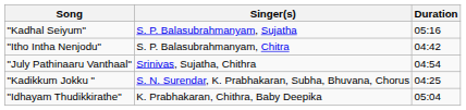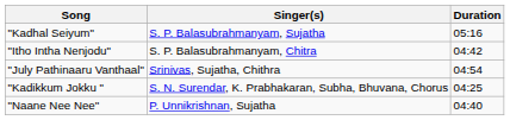- row: "Idhayam Thudikkirathe" | K. Prabhakaran, Chithra, Baby Deepika | 05:04
+ row: "Naane Nee Nee" | P. Unnikrishnan, Sujatha | 04:40
